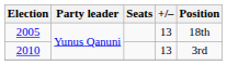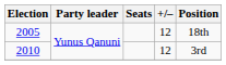2005 | +/–: 13 -> 12
2010 | +/–: 13 -> 12
